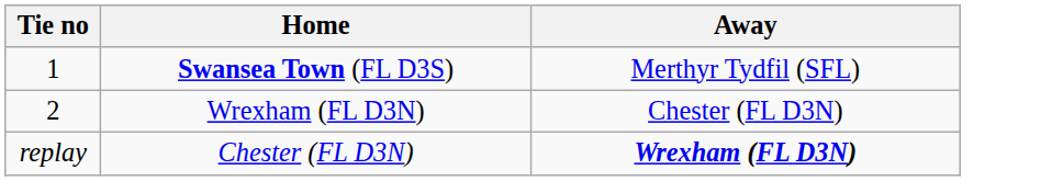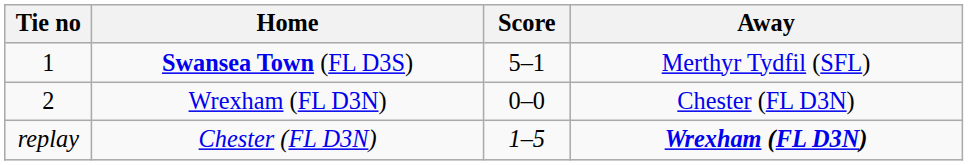+ column: Score | 5–1 | 0–0 | 1–5
